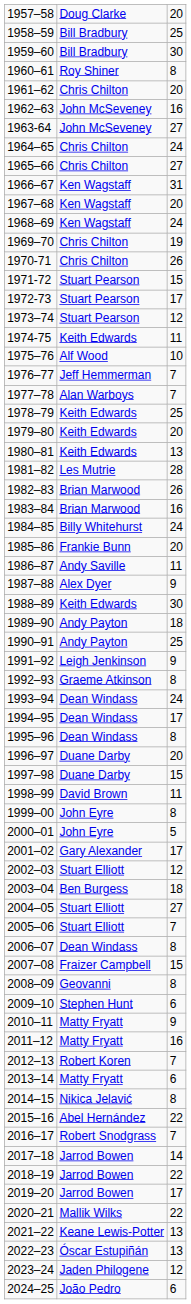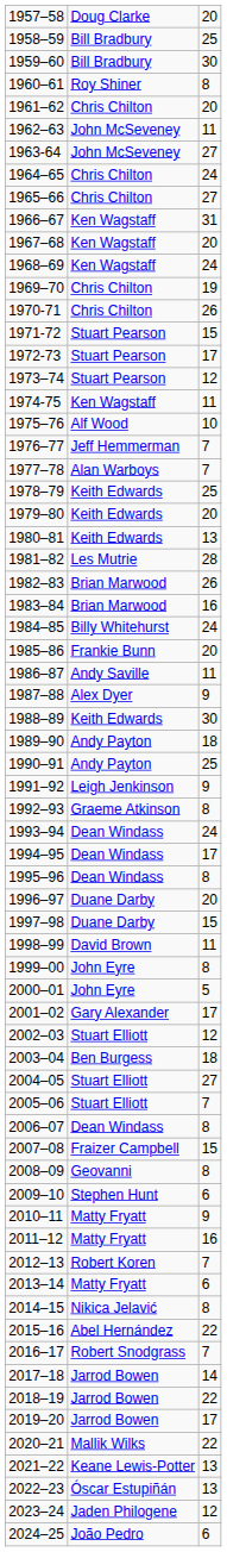1962–63 | column 3: 16 -> 11
1974-75 | column 2: Keith Edwards -> Ken Wagstaff
